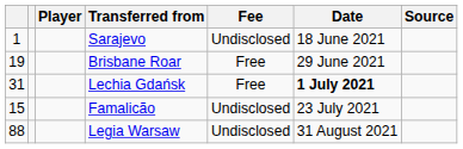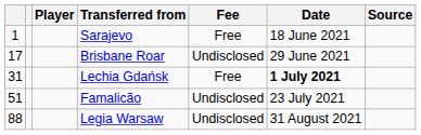Sarajevo | Fee: Undisclosed -> Free
Brisbane Roar | column 1: 19 -> 17
Brisbane Roar | Fee: Free -> Undisclosed
Famalicão | column 1: 15 -> 51
